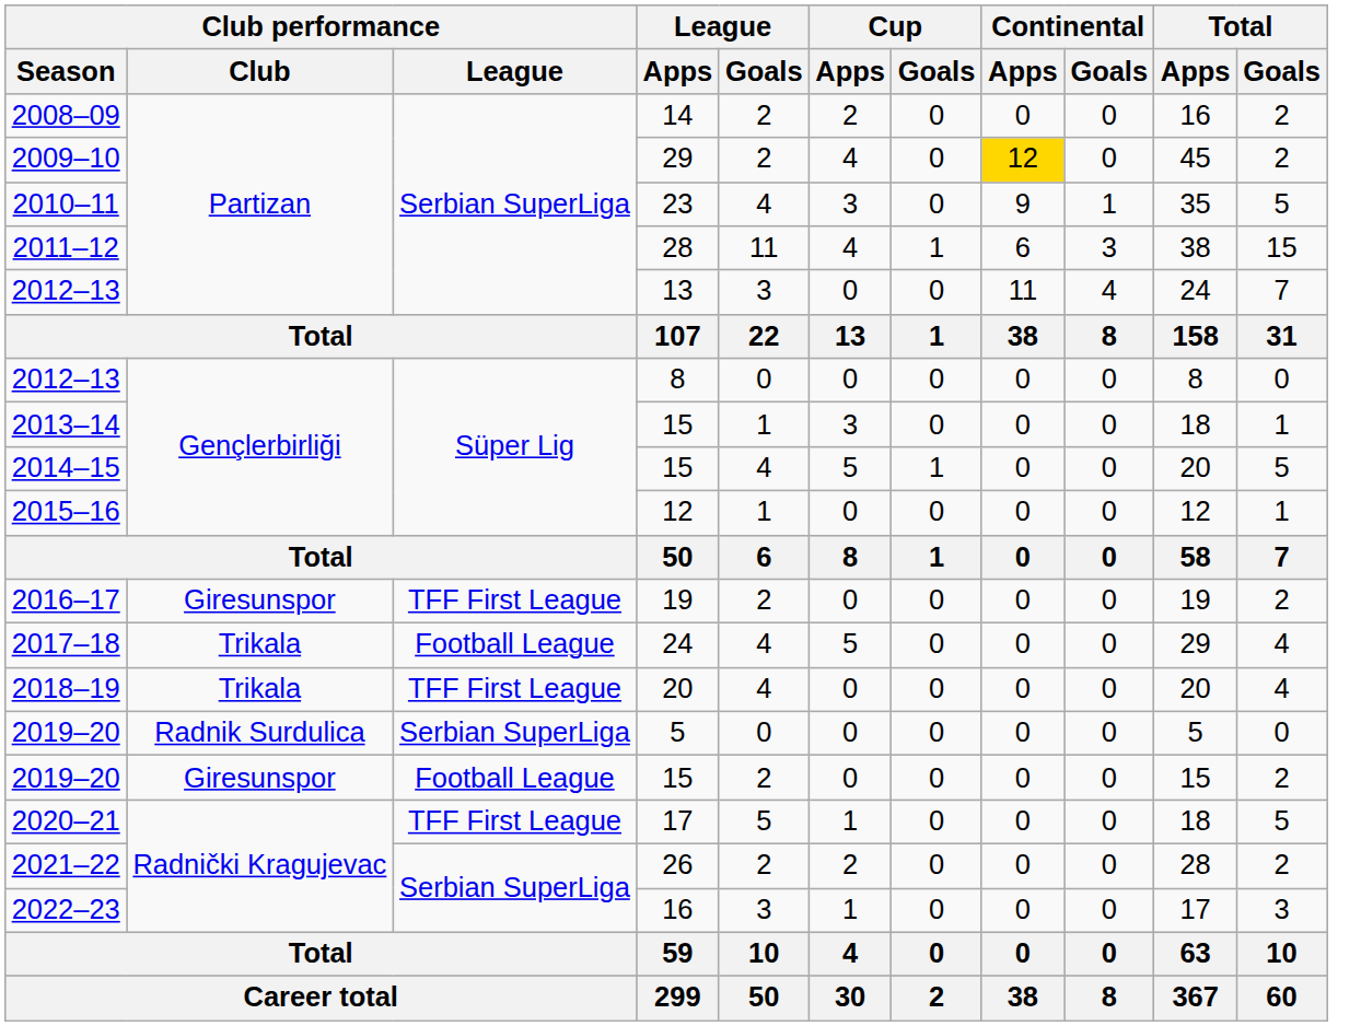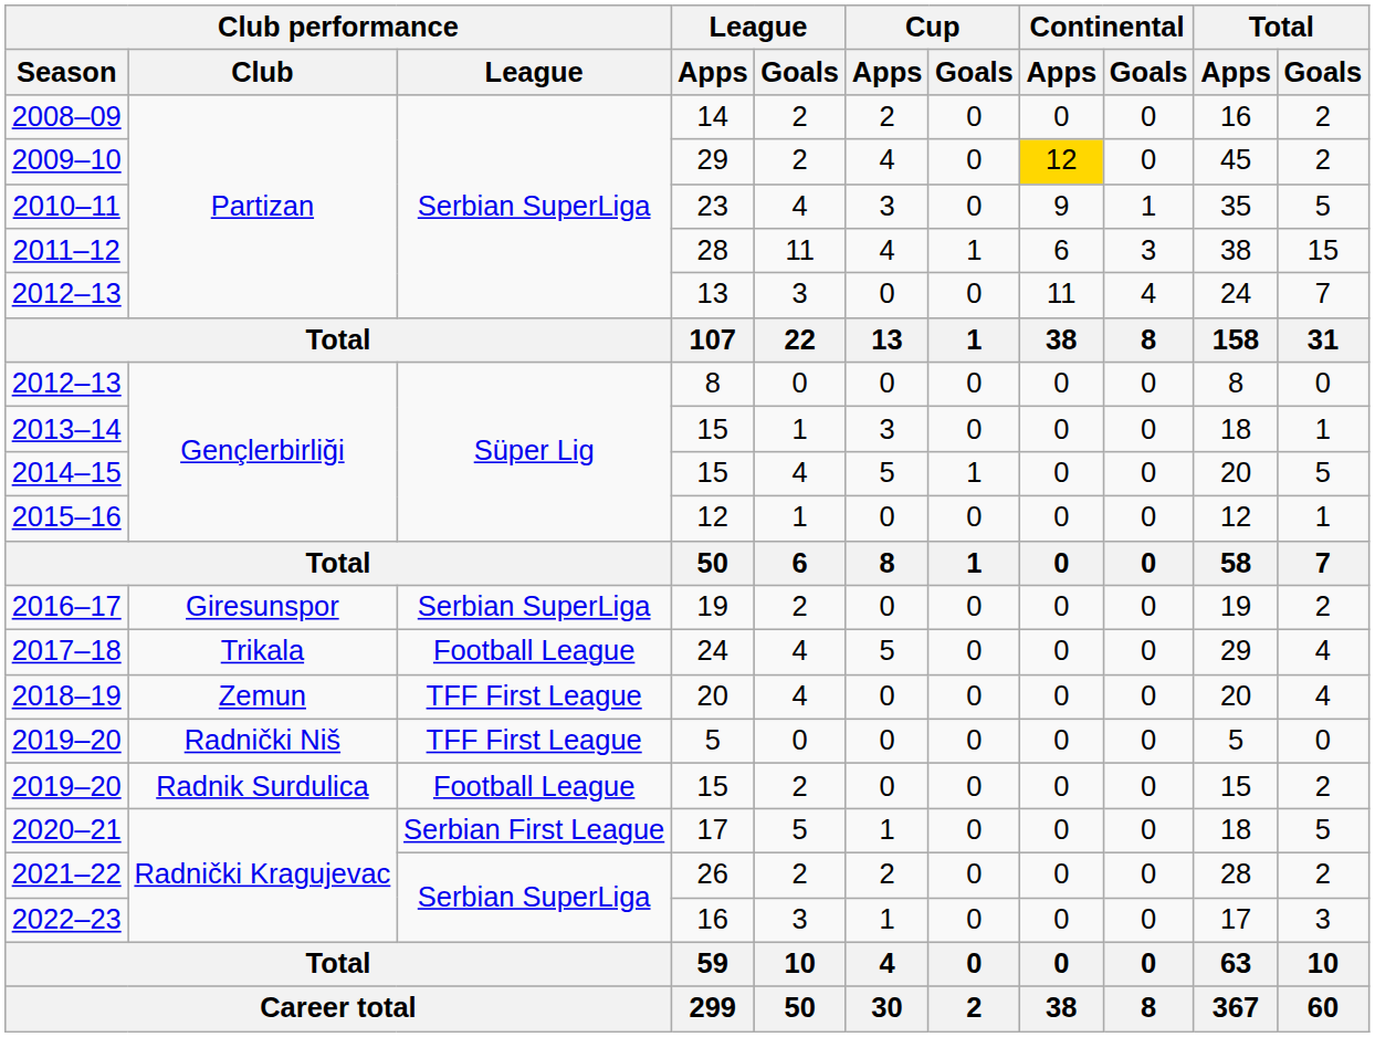2016–17 | Club performance / League: TFF First League -> Serbian SuperLiga
2018–19 | Club performance / Club: Trikala -> Zemun
2019–20 / 5 | Club performance / Club: Radnik Surdulica -> Radnički Niš
2019–20 / 5 | Club performance / League: Serbian SuperLiga -> TFF First League
2019–20 / 15 | Club performance / Club: Giresunspor -> Radnik Surdulica
2020–21 | Club performance / League: TFF First League -> Serbian First League
